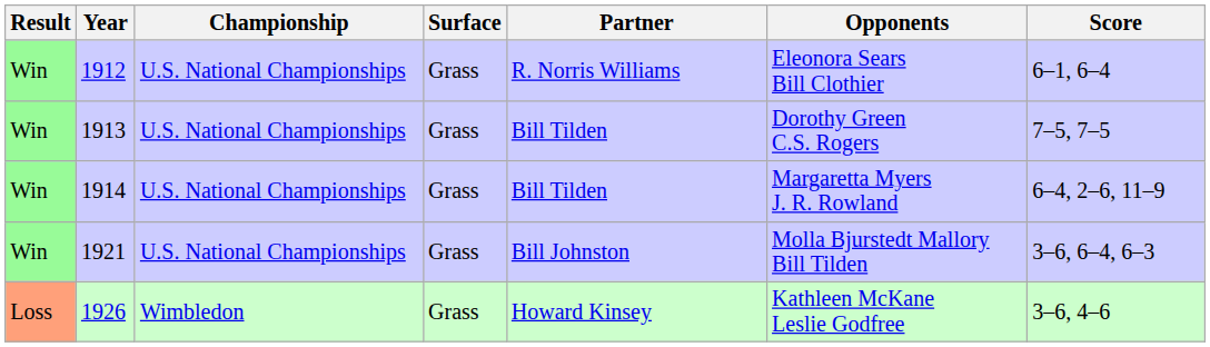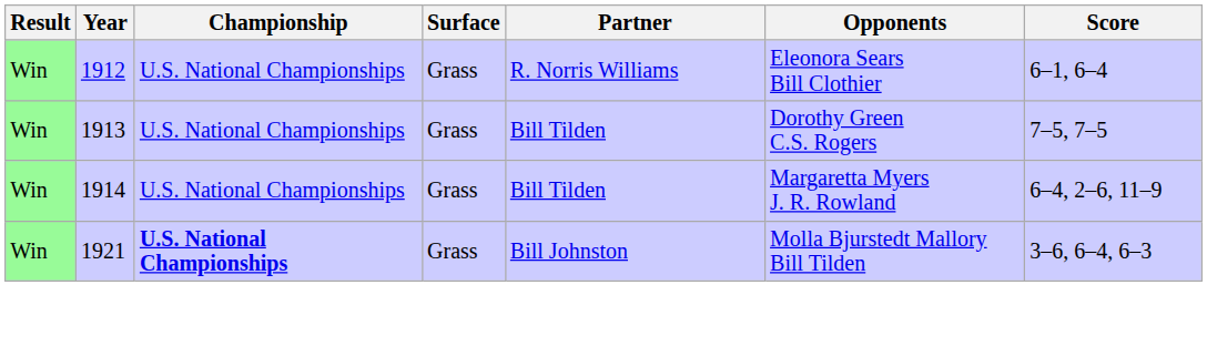1921 | Championship: normal -> bold
- row: Loss | 1926 | Wimbledon | Grass | Howard Kinsey | Kathleen McKane Leslie Godfree | 3–6, 4–6
